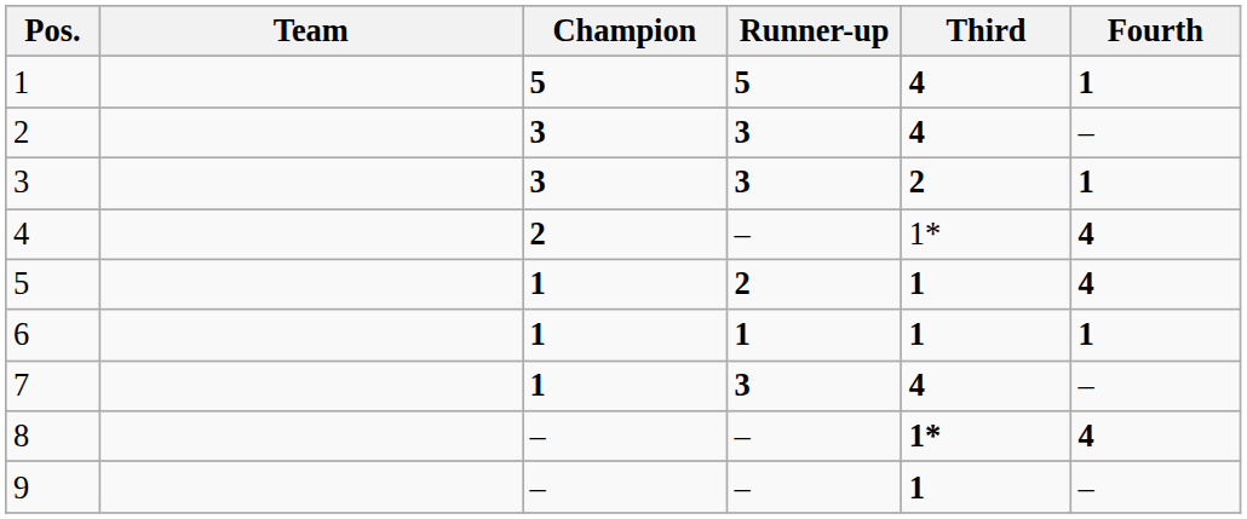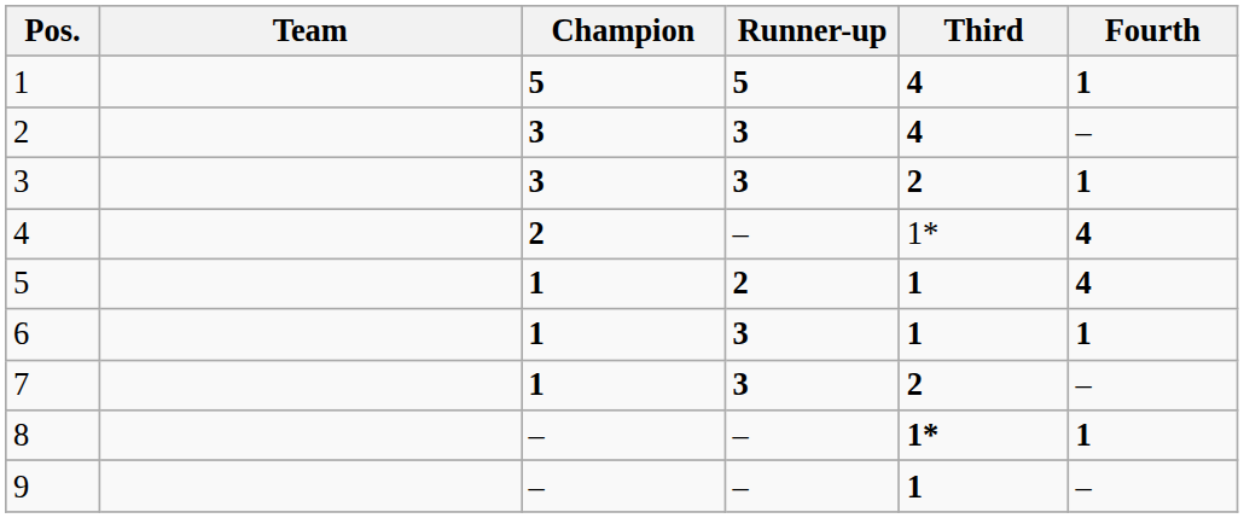6 | Runner-up: 1 -> 3
7 | Third: 4 -> 2
8 | Fourth: 4 -> 1
